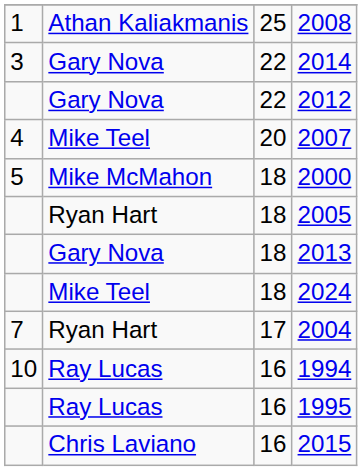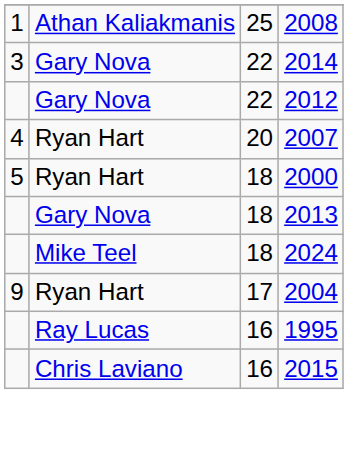2007 | column 2: Mike Teel -> Ryan Hart
2000 | column 2: Mike McMahon -> Ryan Hart
- row: Ryan Hart | 18 | 2005
2004 | column 1: 7 -> 9
- row: 10 | Ray Lucas | 16 | 1994
